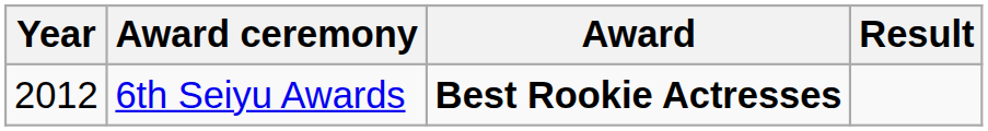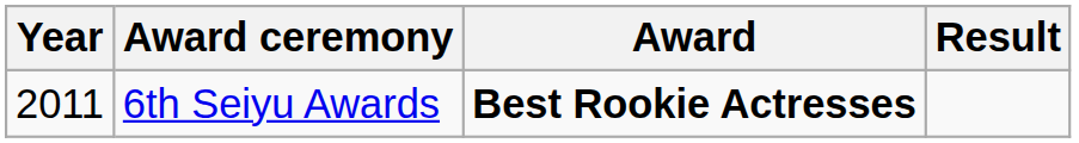6th Seiyu Awards | Year: 2012 -> 2011
